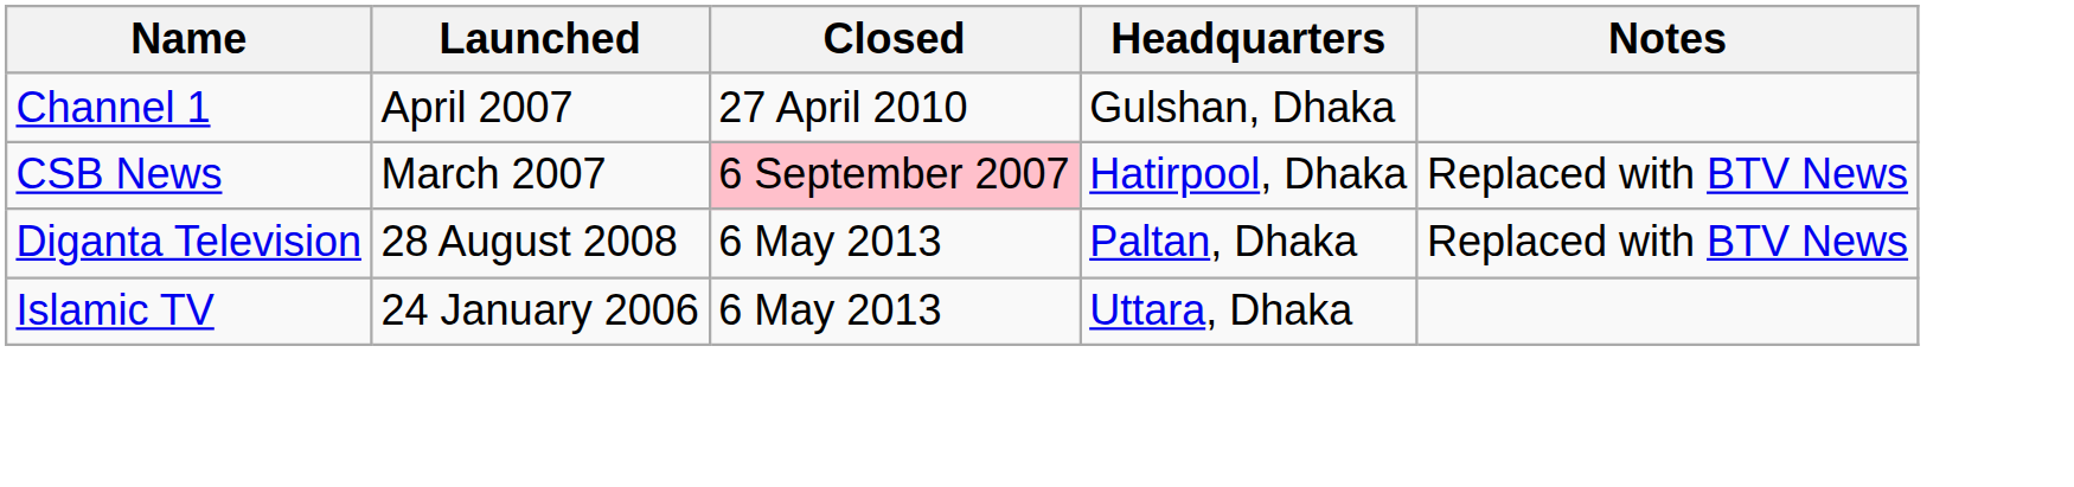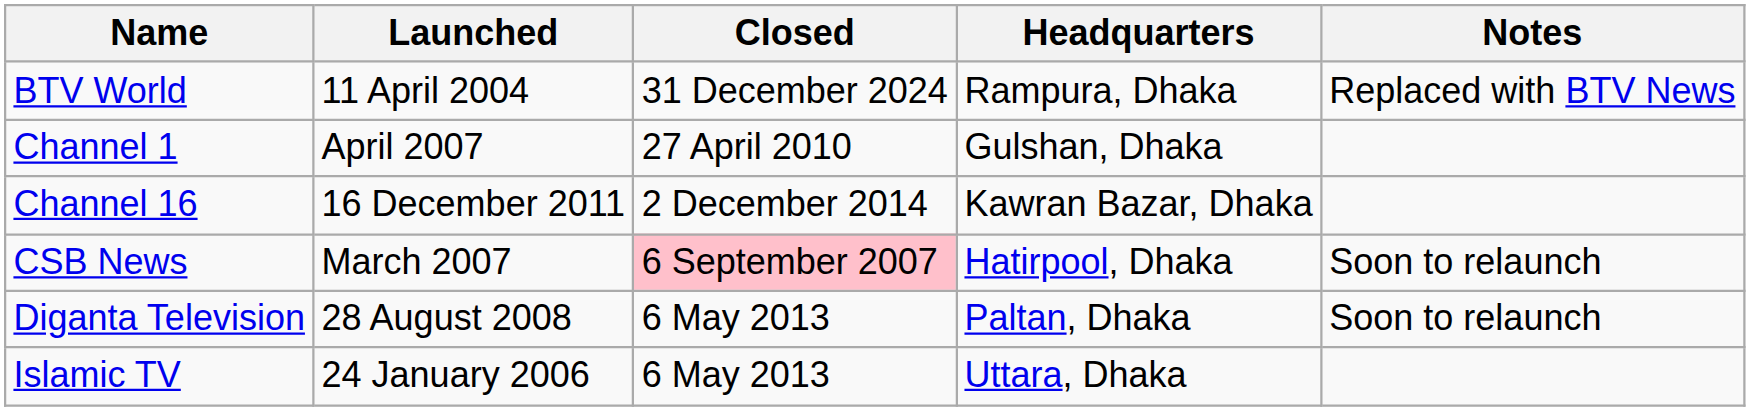+ row: BTV World | 11 April 2004 | 31 December 2024 | Rampura, Dhaka | Replaced with BTV News
+ row: Channel 16 | 16 December 2011 | 2 December 2014 | Kawran Bazar, Dhaka
CSB News | Notes: Replaced with BTV News -> Soon to relaunch
Diganta Television | Notes: Replaced with BTV News -> Soon to relaunch
